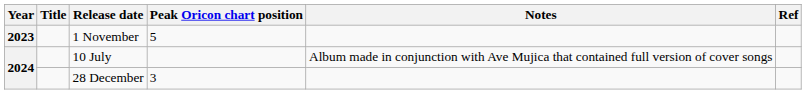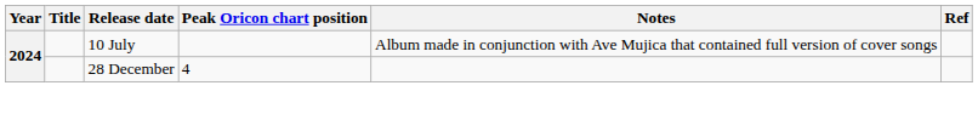- row: 2023 | 1 November | 5
28 December | Peak Oricon chart position: 3 -> 4
